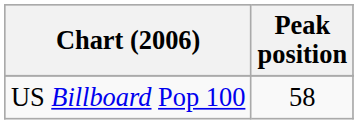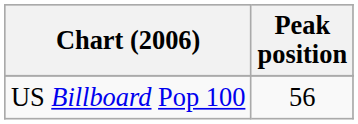US Billboard Pop 100 | Peak position: 58 -> 56
